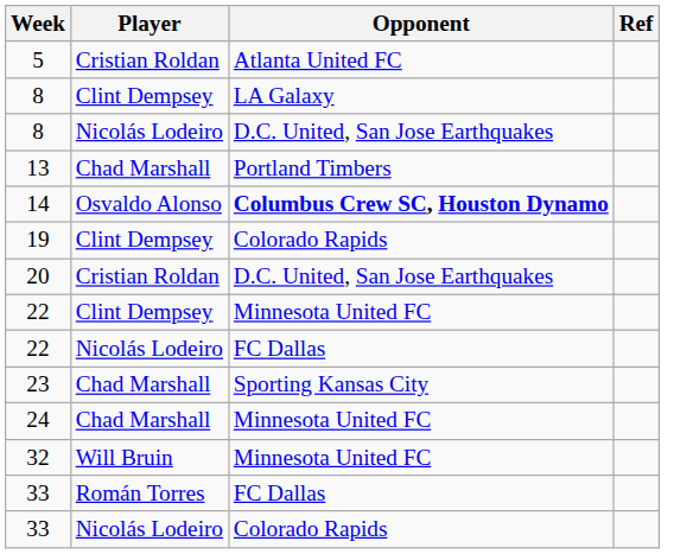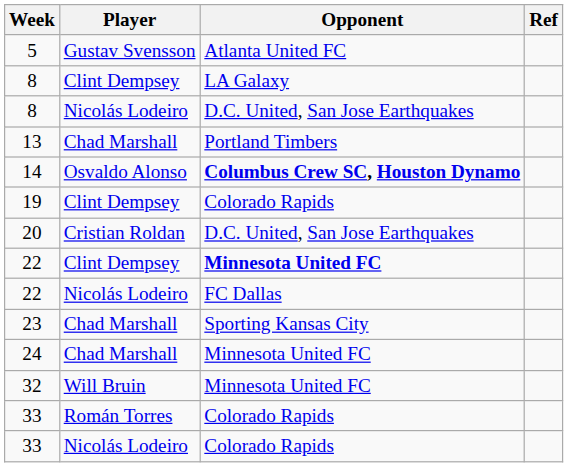- row: 5 | Cristian Roldan | Atlanta United FC
+ row: 5 | Gustav Svensson | Atlanta United FC
22 / Clint Dempsey | Opponent: normal -> bold
33 / Román Torres | Opponent: FC Dallas -> Colorado Rapids
